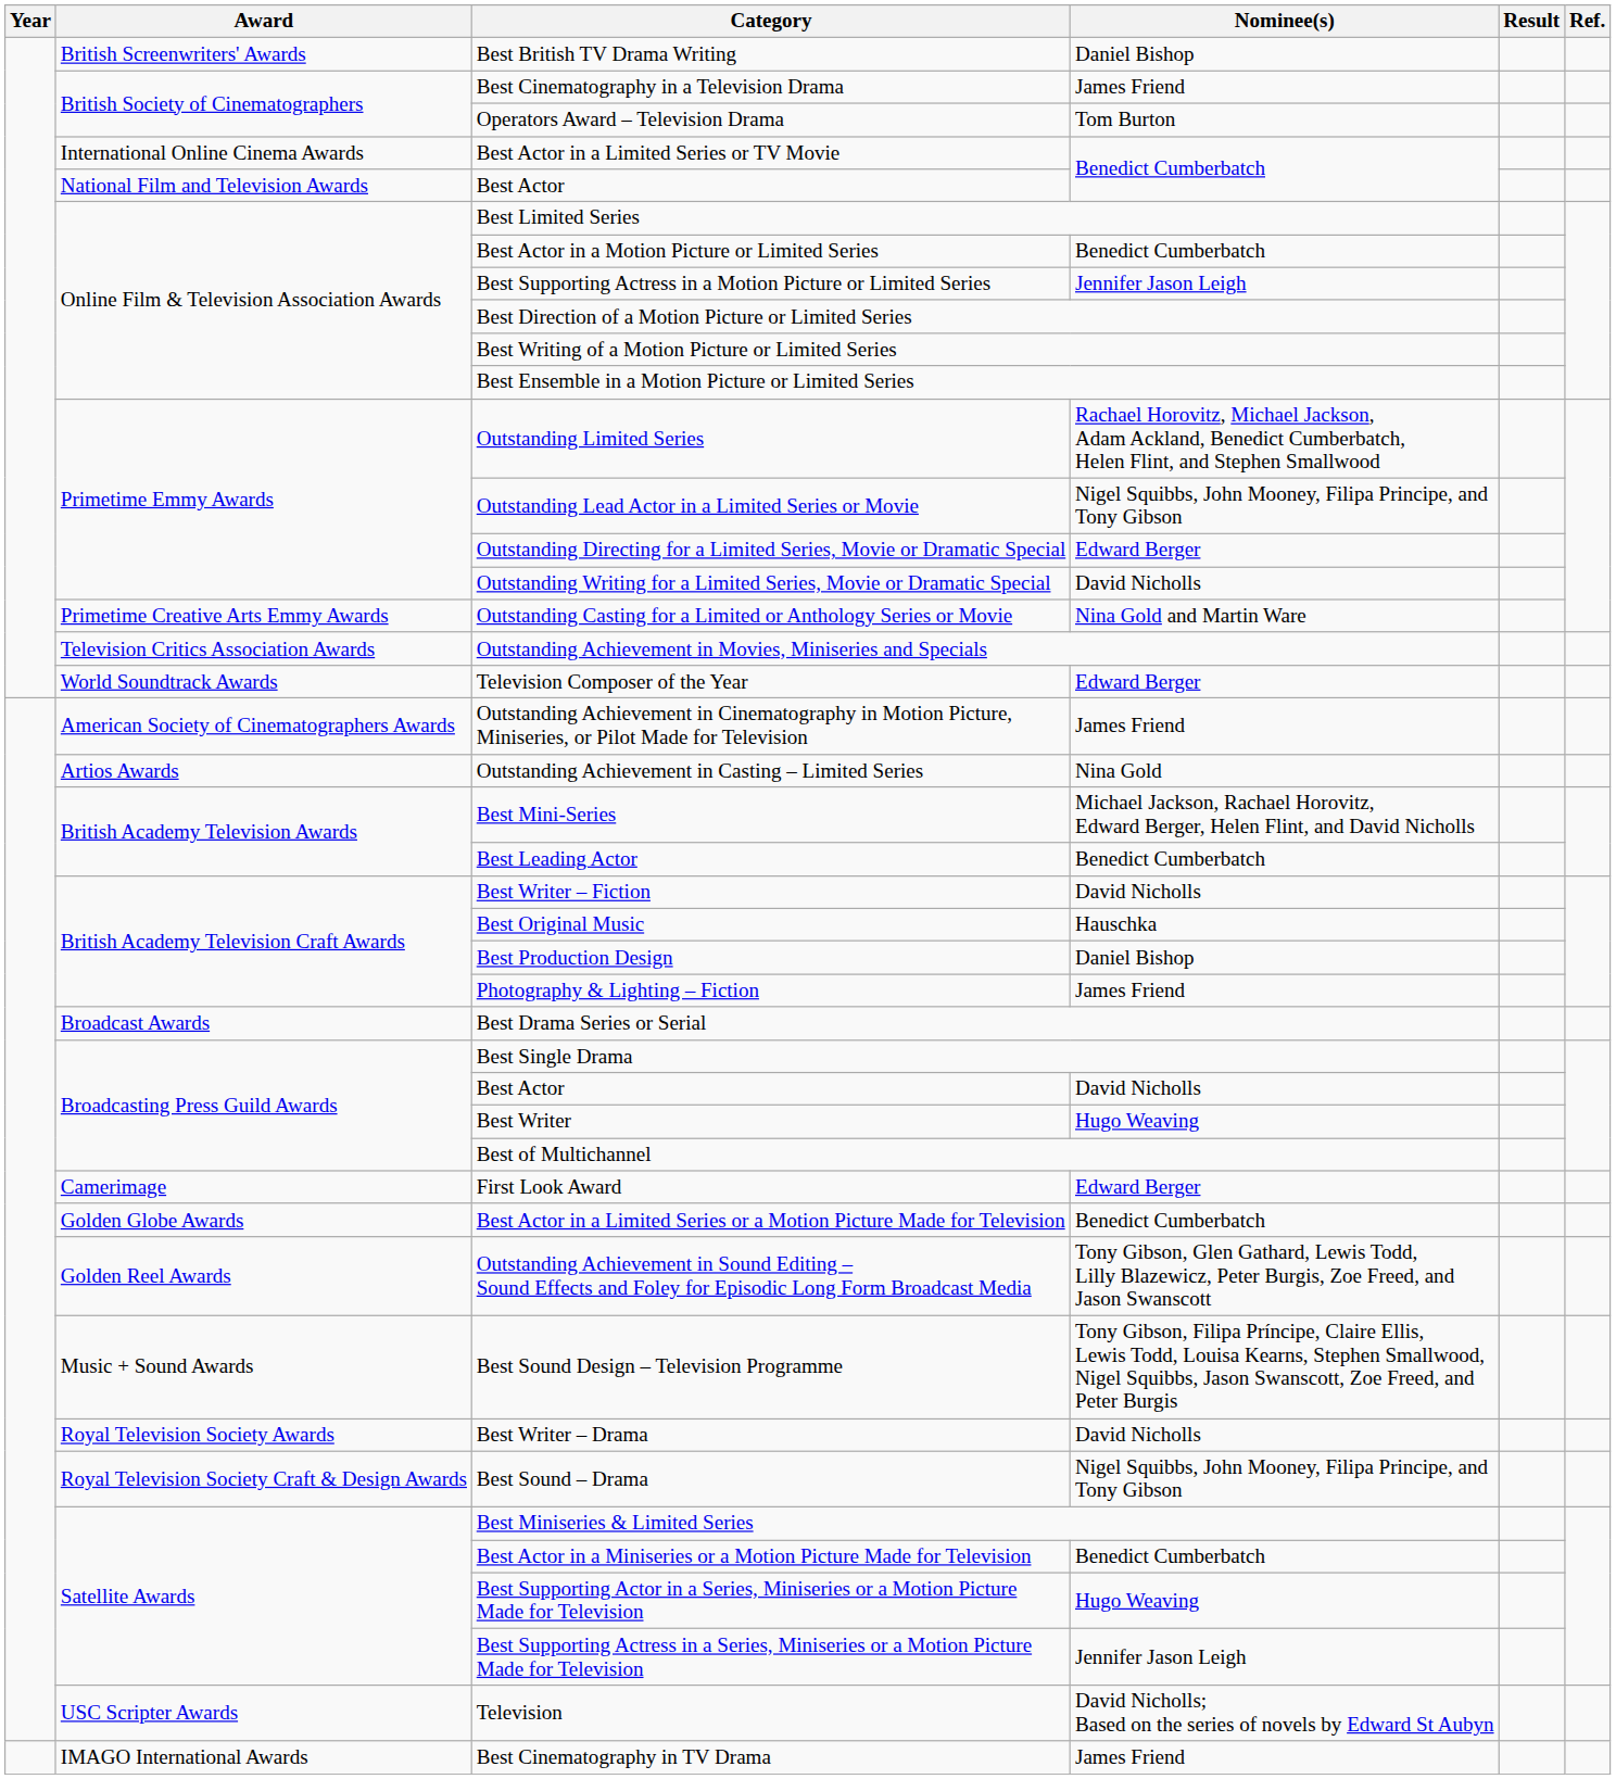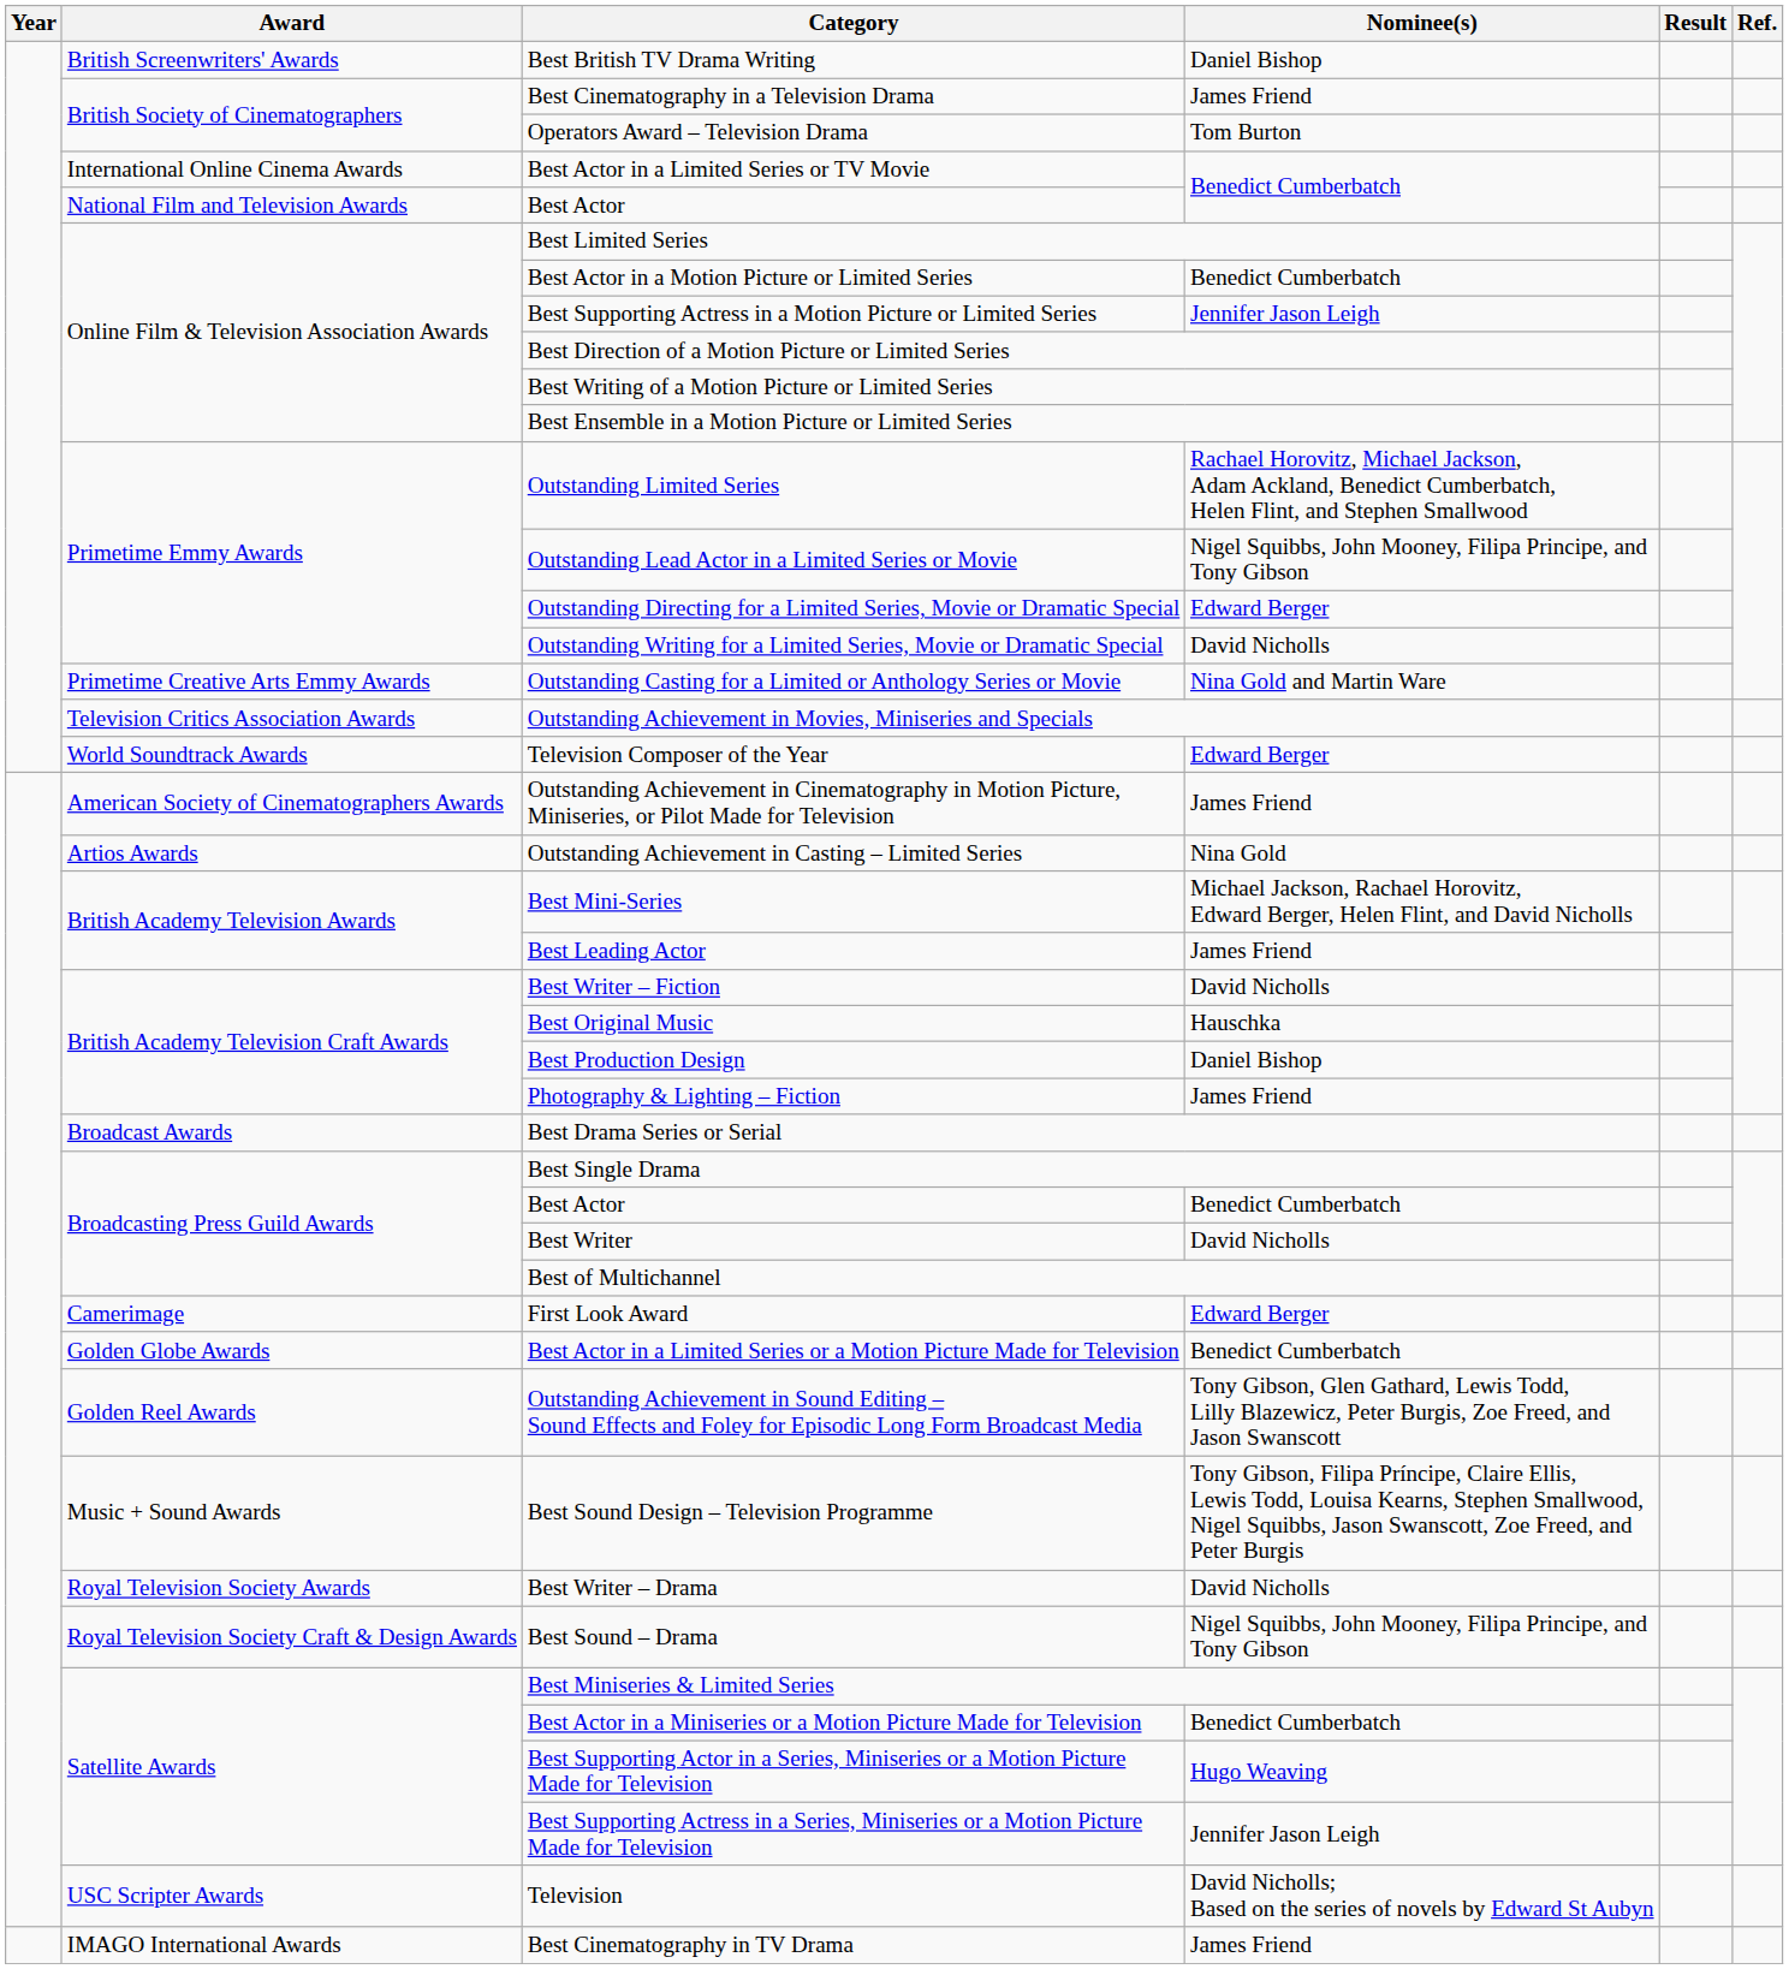Best Leading Actor | Nominee(s): Benedict Cumberbatch -> James Friend
Broadcasting Press Guild Awards / Best Actor | Nominee(s): David Nicholls -> Benedict Cumberbatch
Best Writer | Nominee(s): Hugo Weaving -> David Nicholls
